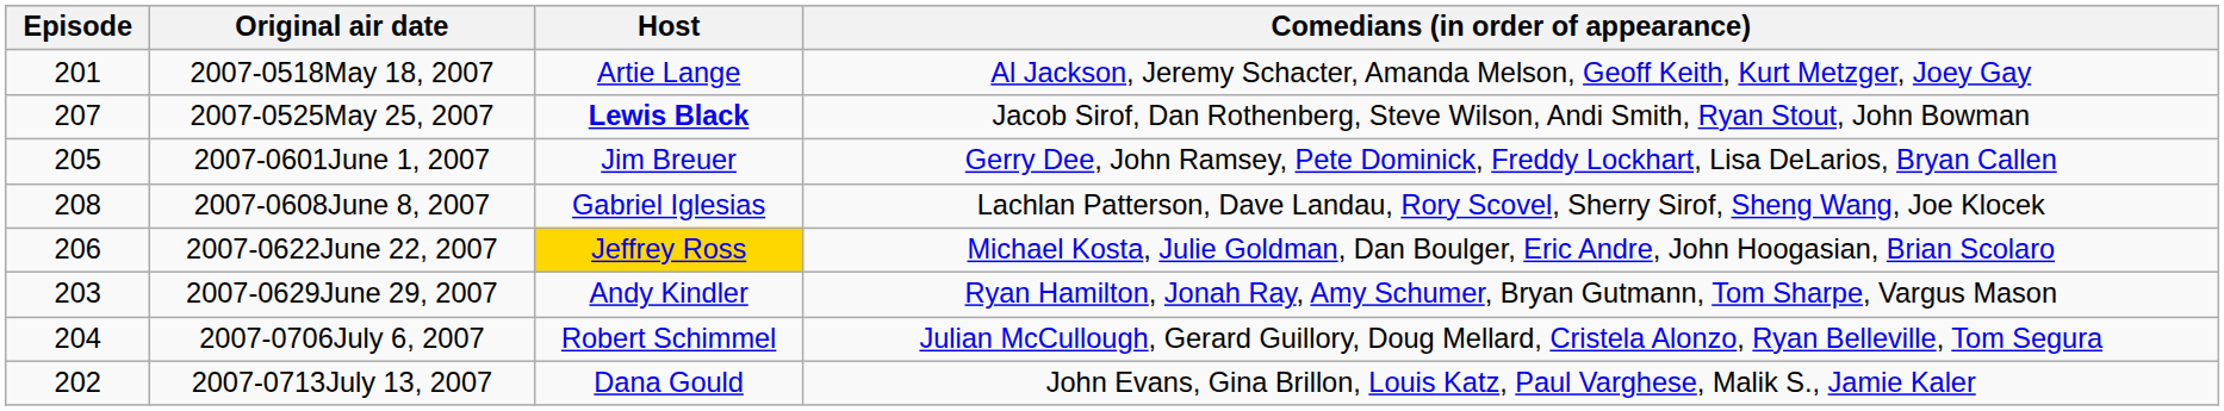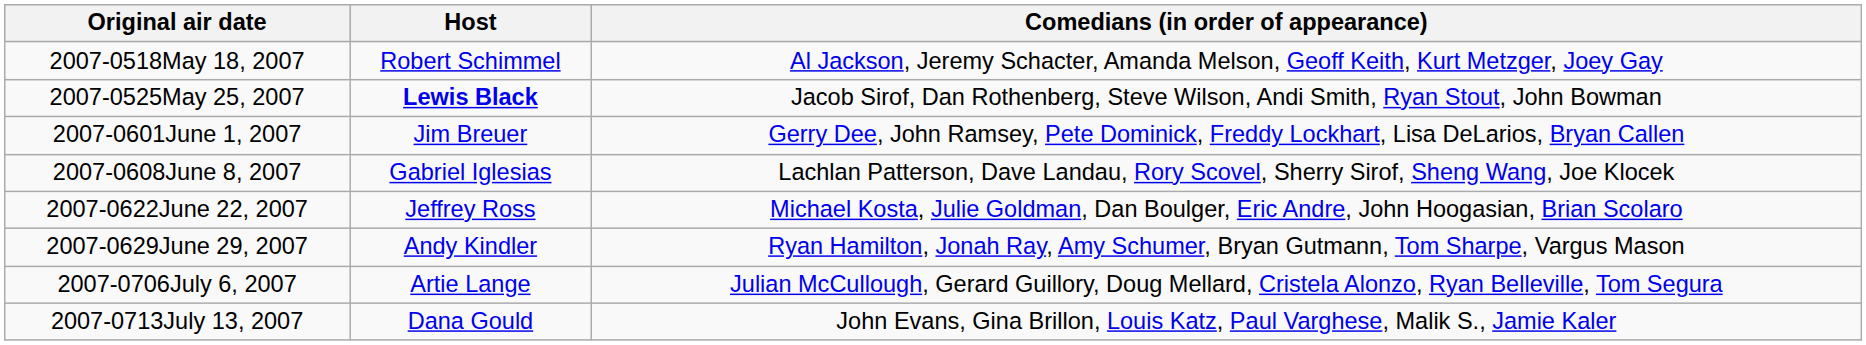- column: Episode | 201 | 207 | 205 | 208 | 206 | 203 | 204 | 202
2007-0518May 18, 2007 | Host: Artie Lange -> Robert Schimmel
2007-0622June 22, 2007 | Host: gold background -> no background
2007-0706July 6, 2007 | Host: Robert Schimmel -> Artie Lange
